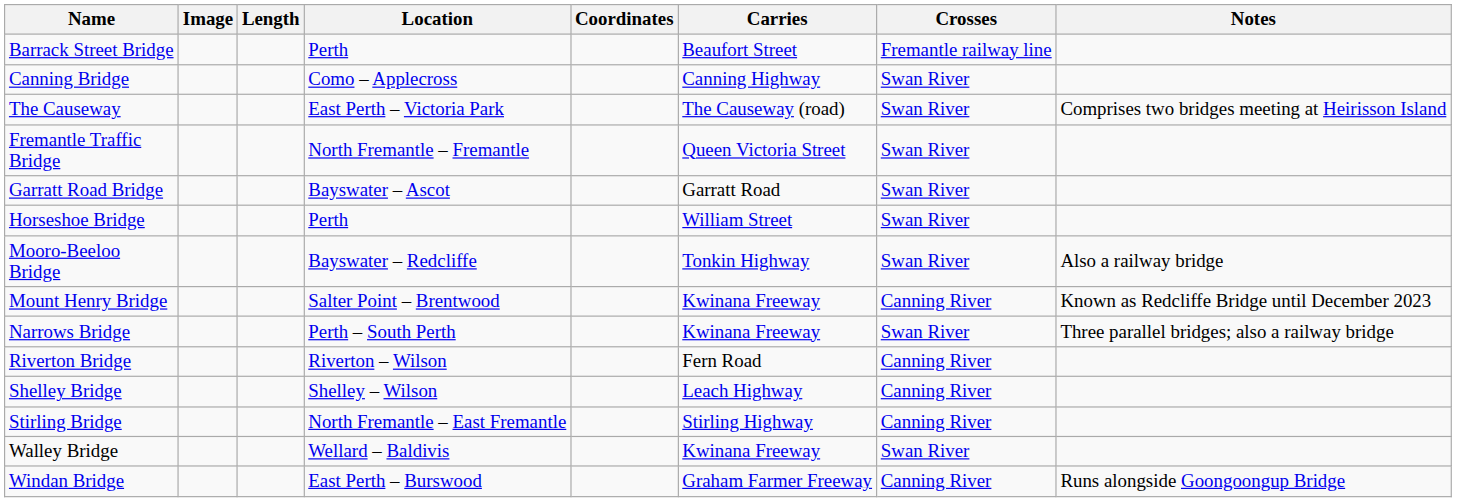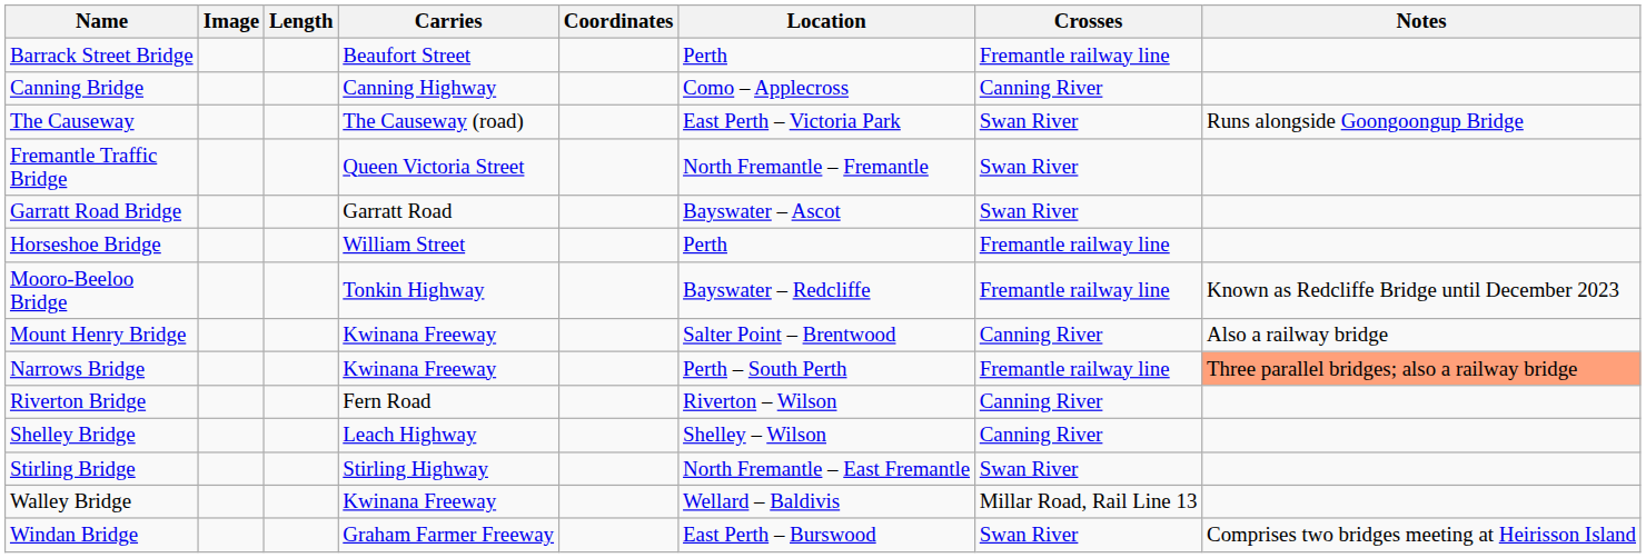columns swapped: Location <-> Carries
Canning Bridge | Crosses: Swan River -> Canning River
The Causeway | Notes: Comprises two bridges meeting at Heirisson Island -> Runs alongside Goongoongup Bridge
Horseshoe Bridge | Crosses: Swan River -> Fremantle railway line
Mooro-Beeloo Bridge | Crosses: Swan River -> Fremantle railway line
Mooro-Beeloo Bridge | Notes: Also a railway bridge -> Known as Redcliffe Bridge until December 2023
Mount Henry Bridge | Notes: Known as Redcliffe Bridge until December 2023 -> Also a railway bridge
Narrows Bridge | Crosses: Swan River -> Fremantle railway line
Narrows Bridge | Notes: no background -> lightsalmon background
Stirling Bridge | Crosses: Canning River -> Swan River
Walley Bridge | Crosses: Swan River -> Millar Road, Rail Line 13
Windan Bridge | Crosses: Canning River -> Swan River
Windan Bridge | Notes: Runs alongside Goongoongup Bridge -> Comprises two bridges meeting at Heirisson Island
